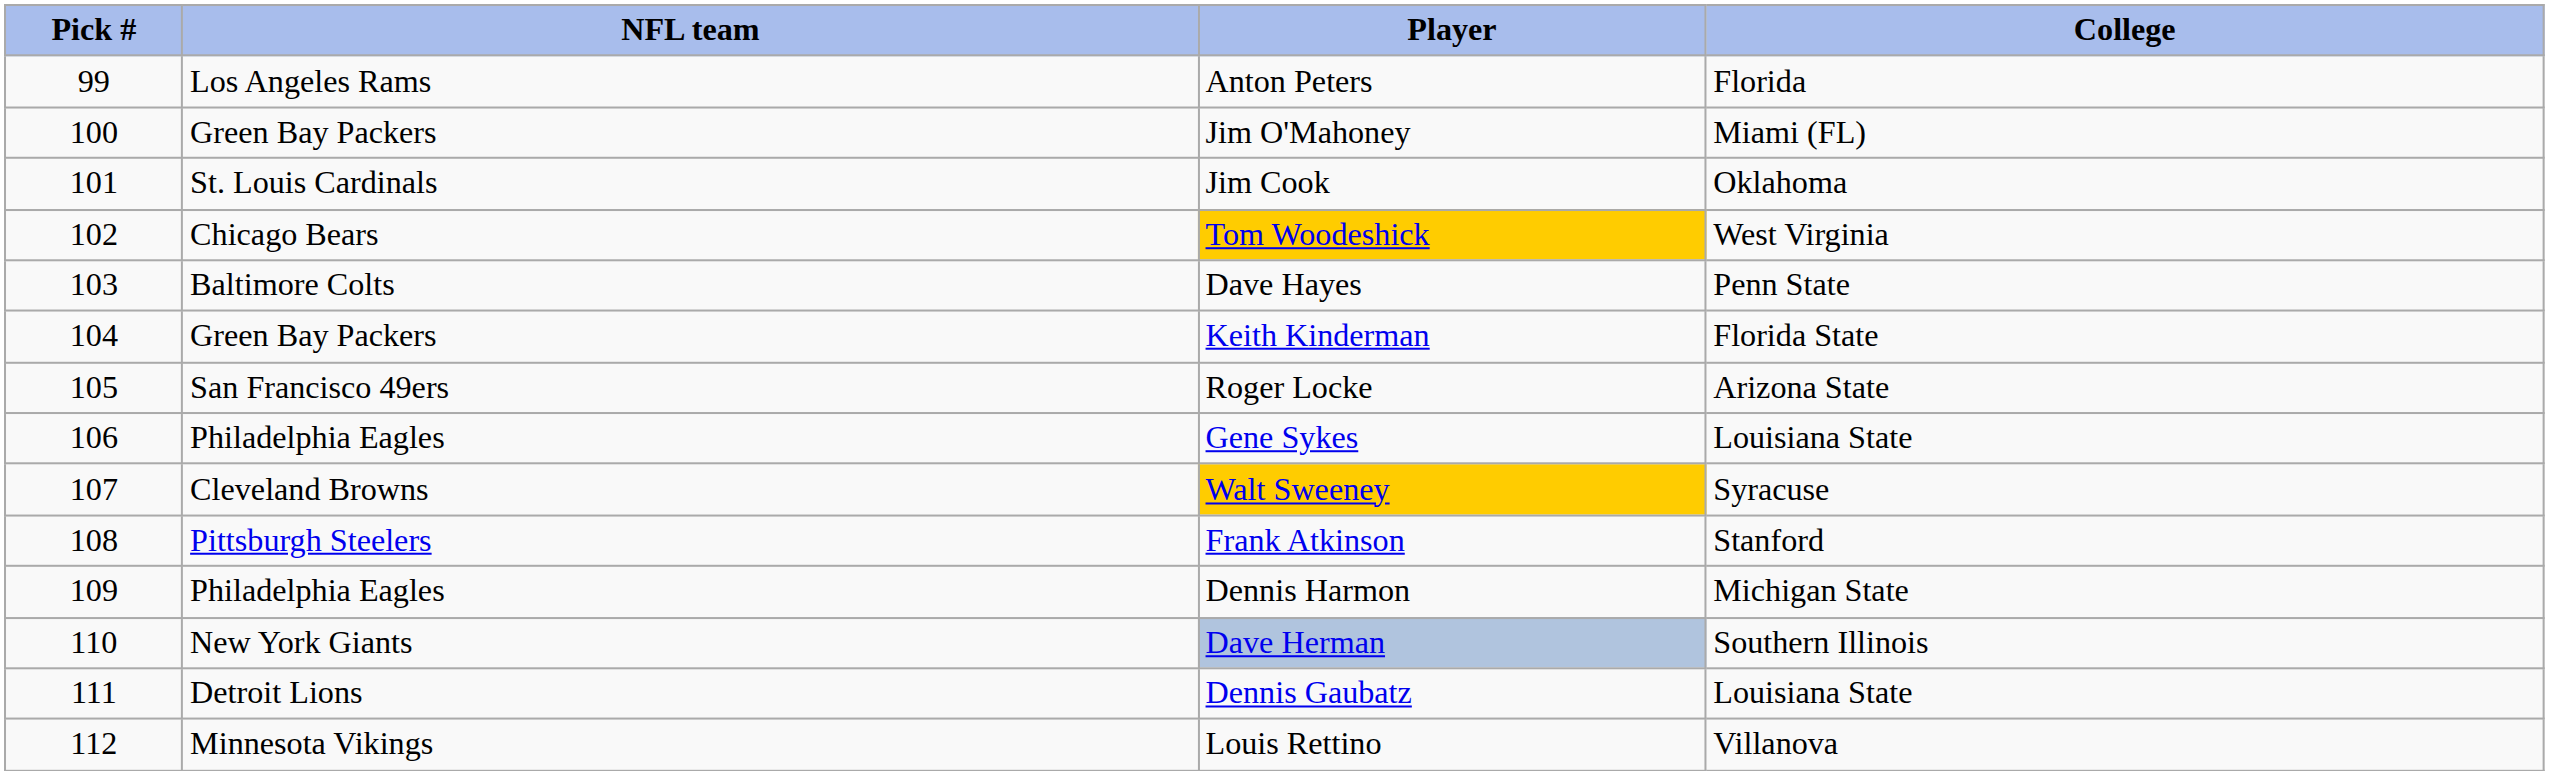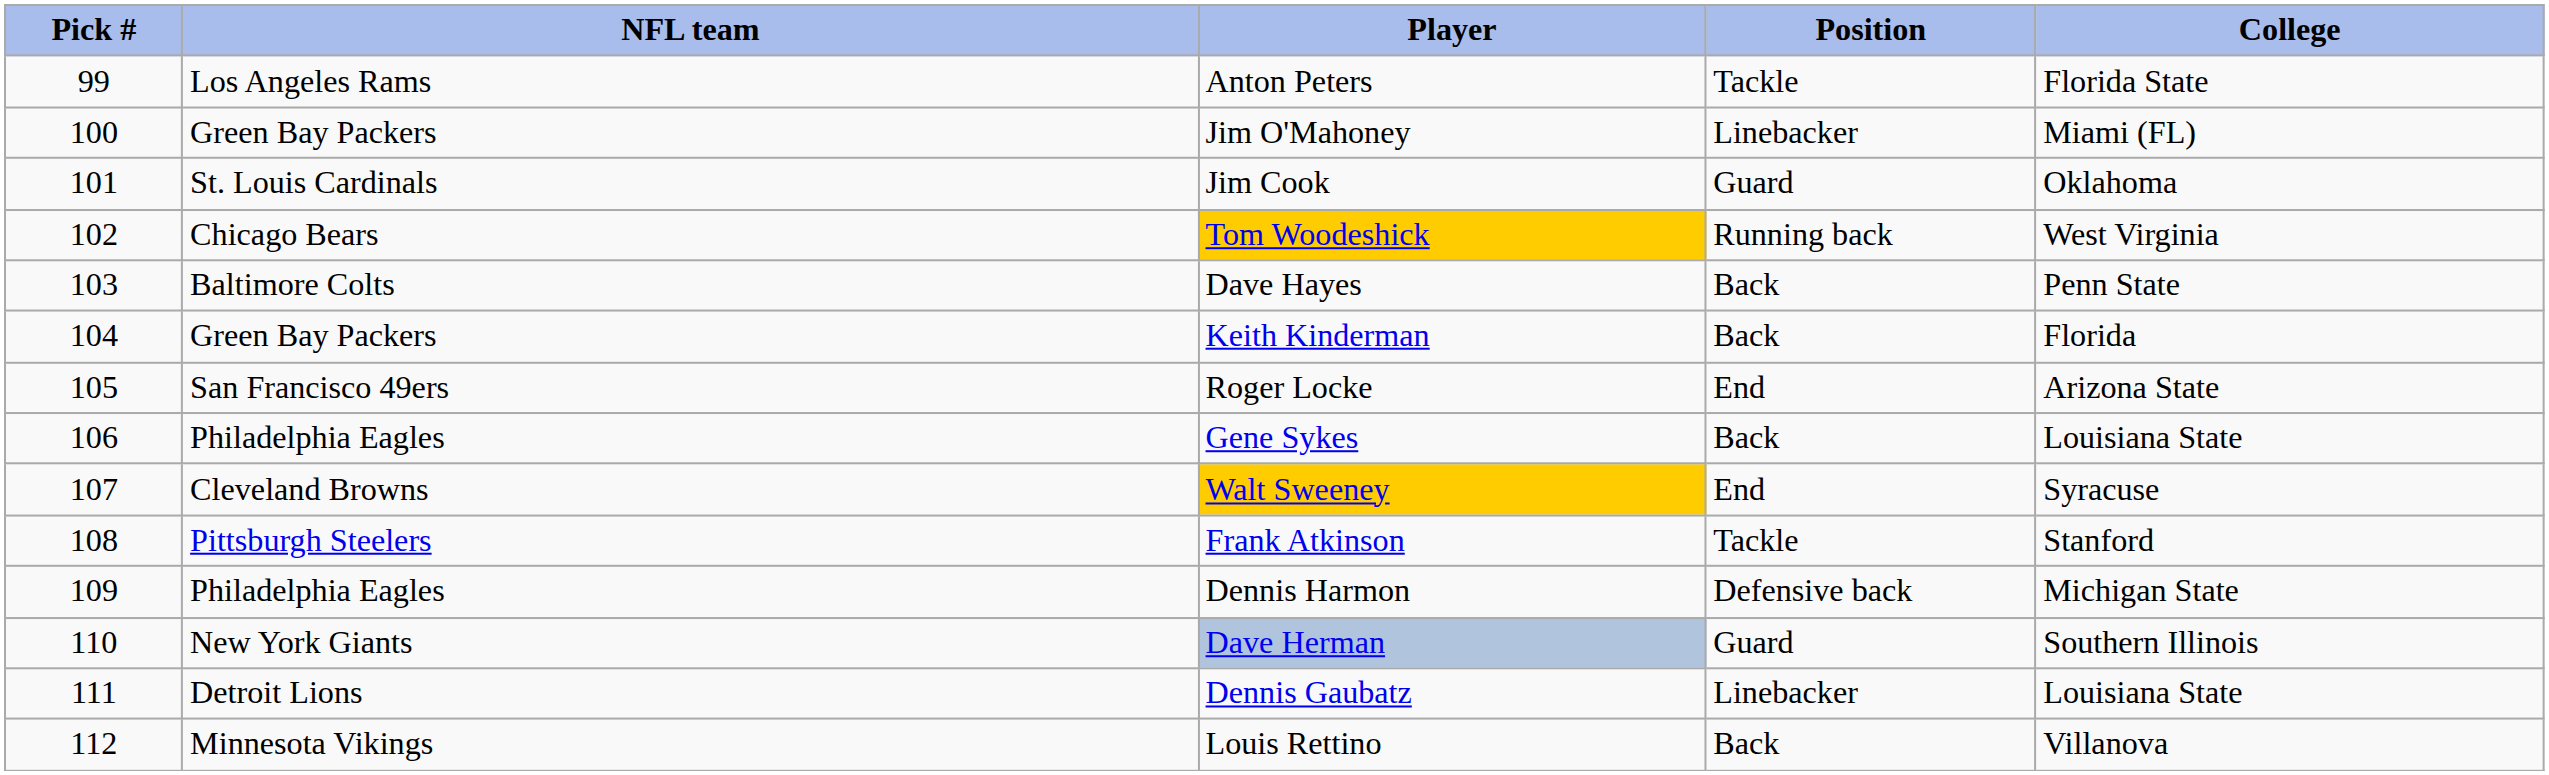+ column: Position | Tackle | Linebacker | Guard | Running back | Back | Back | End | Back | End | Tackle | Defensive back | Guard | Linebacker | Back
Anton Peters | College: Florida -> Florida State
Keith Kinderman | College: Florida State -> Florida
